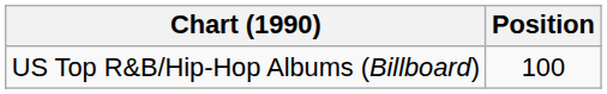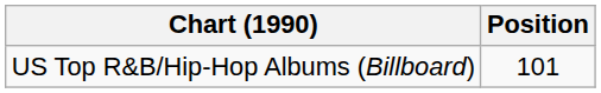US Top R&B/Hip-Hop Albums (Billboard) | Position: 100 -> 101
